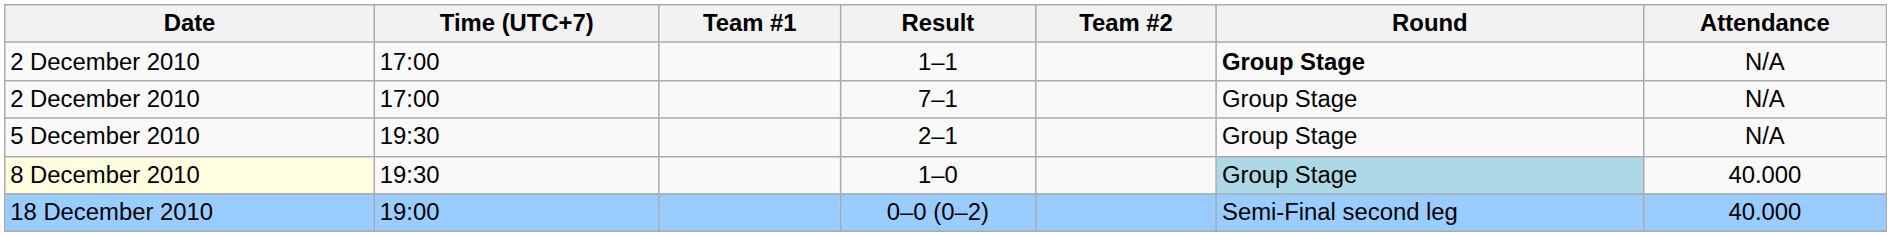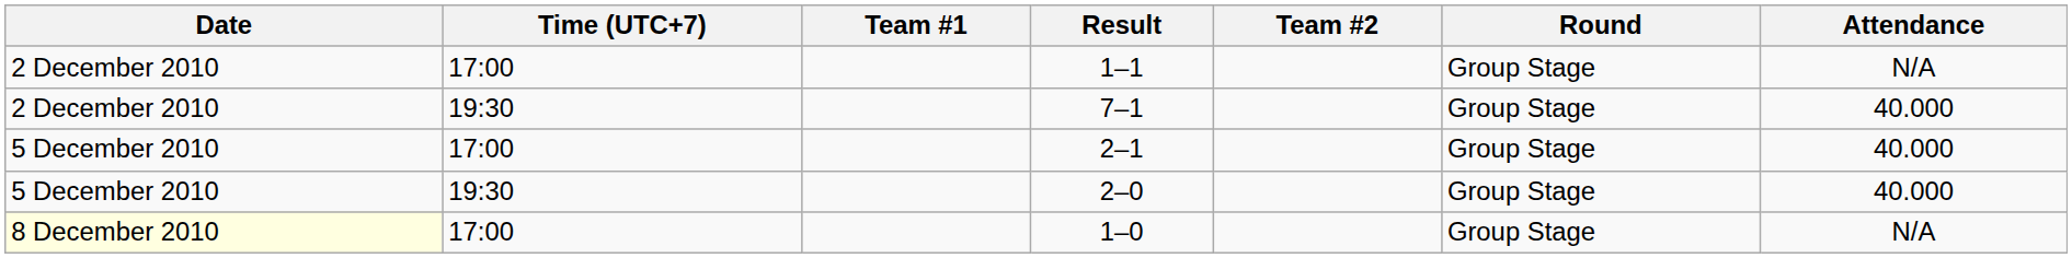1–1 | Round: bold -> normal
7–1 | Time (UTC+7): 17:00 -> 19:30
7–1 | Attendance: N/A -> 40.000
2–1 | Time (UTC+7): 19:30 -> 17:00
2–1 | Attendance: N/A -> 40.000
+ row: 5 December 2010 | 19:30 | 2–0 | Group Stage | 40.000
1–0 | Time (UTC+7): 19:30 -> 17:00
1–0 | Round: lightblue background -> no background
1–0 | Attendance: 40.000 -> N/A
- row: 18 December 2010 | 19:00 | 0–0 (0–2) | Semi-Final second leg | 40.000
